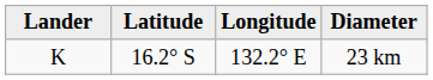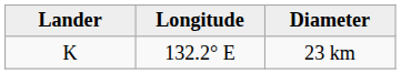- column: Latitude | 16.2° S
